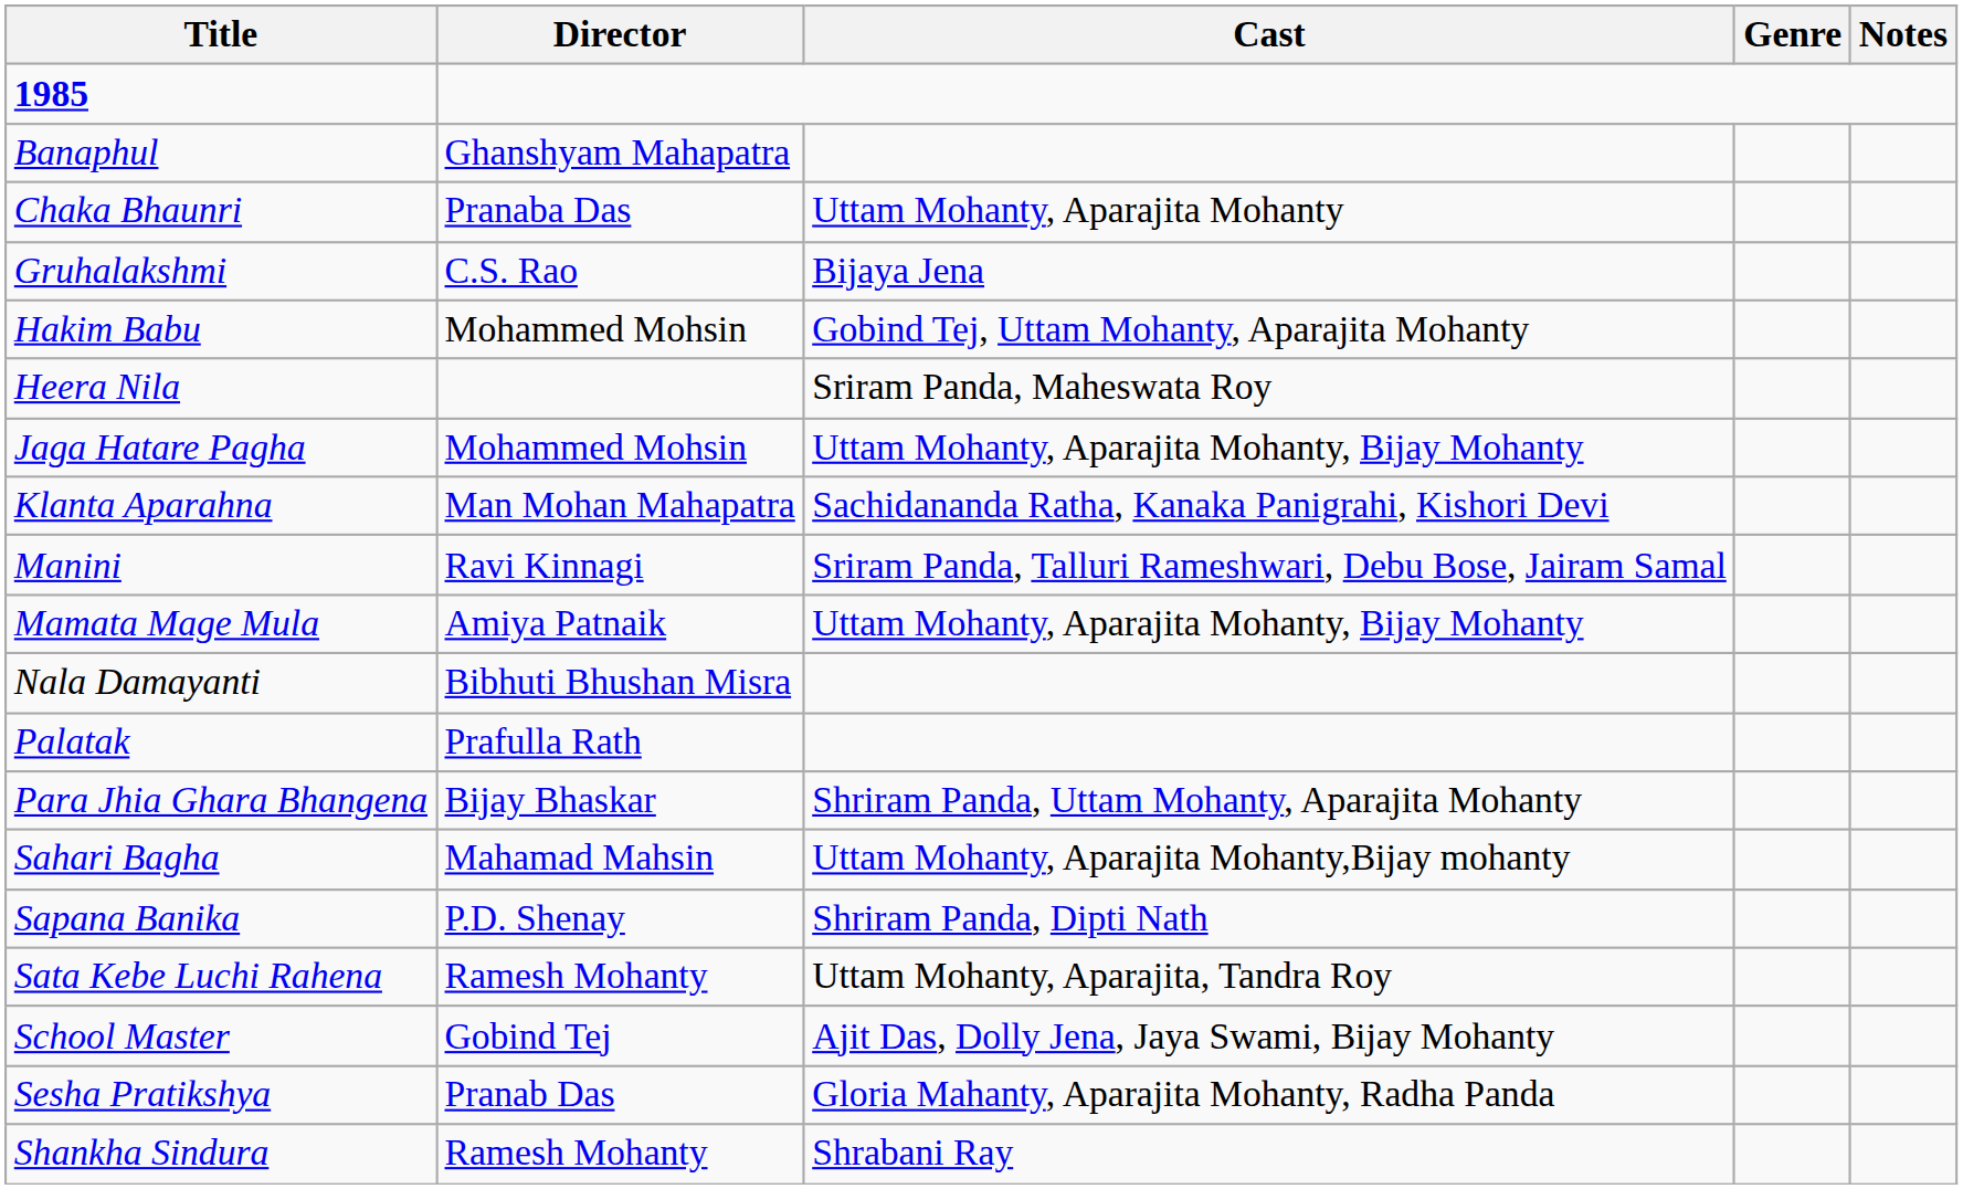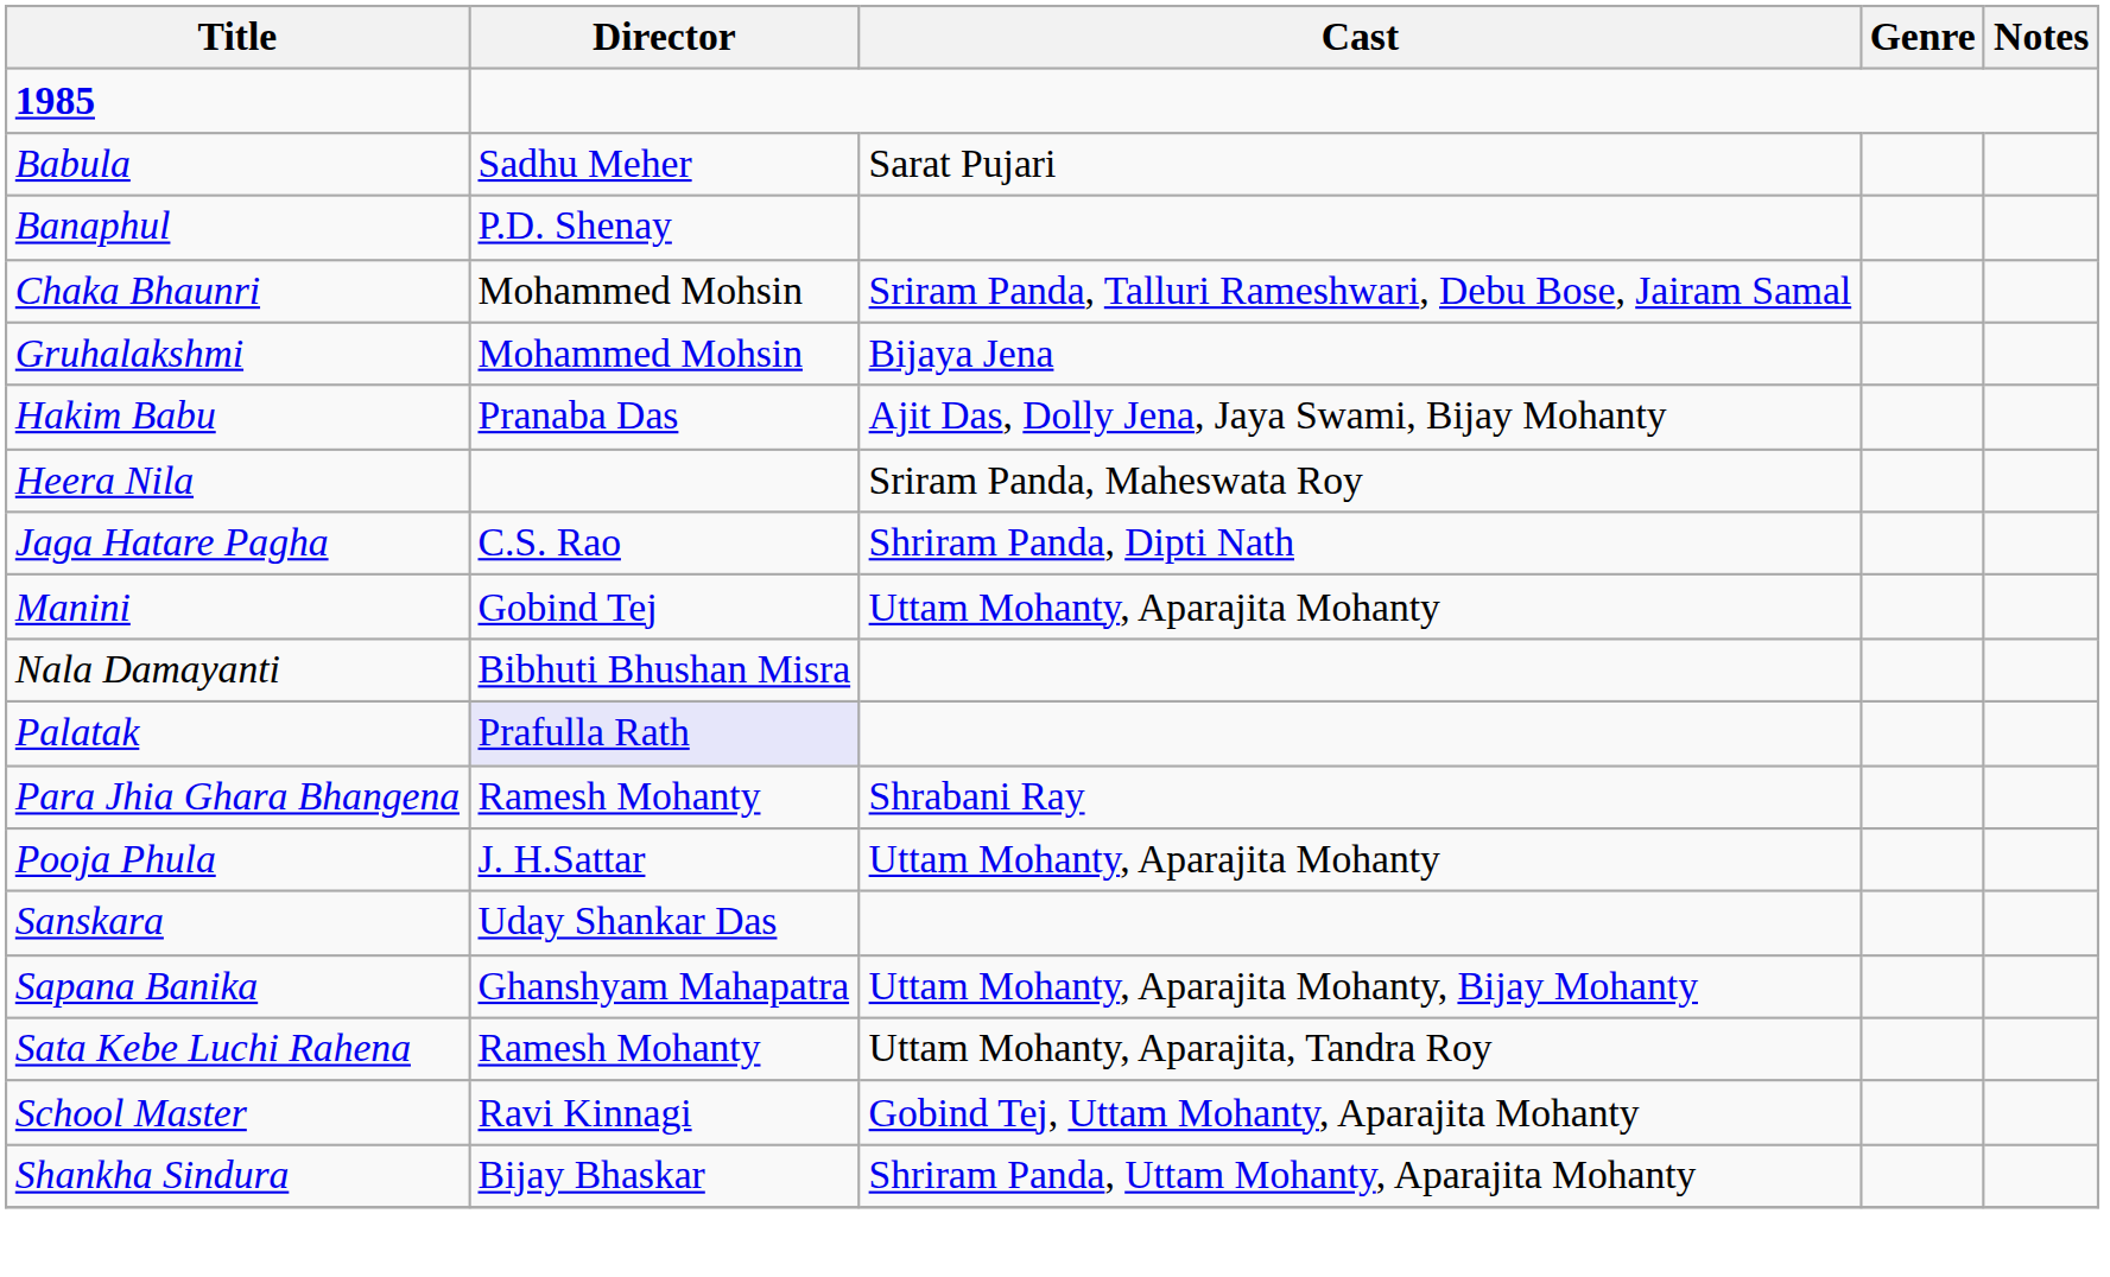+ row: Babula | Sadhu Meher | Sarat Pujari
Banaphul | Director: Ghanshyam Mahapatra -> P.D. Shenay
Chaka Bhaunri | Director: Pranaba Das -> Mohammed Mohsin
Chaka Bhaunri | Cast: Uttam Mohanty, Aparajita Mohanty -> Sriram Panda, Talluri Rameshwari, Debu Bose, Jairam Samal
Gruhalakshmi | Director: C.S. Rao -> Mohammed Mohsin
Hakim Babu | Director: Mohammed Mohsin -> Pranaba Das
Hakim Babu | Cast: Gobind Tej, Uttam Mohanty, Aparajita Mohanty -> Ajit Das, Dolly Jena, Jaya Swami, Bijay Mohanty
Jaga Hatare Pagha | Director: Mohammed Mohsin -> C.S. Rao
Jaga Hatare Pagha | Cast: Uttam Mohanty, Aparajita Mohanty, Bijay Mohanty -> Shriram Panda, Dipti Nath
- row: Klanta Aparahna | Man Mohan Mahapatra | Sachidananda Ratha, Kanaka Panigrahi, Kishori Devi
Manini | Director: Ravi Kinnagi -> Gobind Tej
Manini | Cast: Sriram Panda, Talluri Rameshwari, Debu Bose, Jairam Samal -> Uttam Mohanty, Aparajita Mohanty
- row: Mamata Mage Mula | Amiya Patnaik | Uttam Mohanty, Aparajita Mohanty, Bijay Mohanty
Palatak | Director: no background -> lavender background
Para Jhia Ghara Bhangena | Director: Bijay Bhaskar -> Ramesh Mohanty
Para Jhia Ghara Bhangena | Cast: Shriram Panda, Uttam Mohanty, Aparajita Mohanty -> Shrabani Ray
+ row: Pooja Phula | J. H.Sattar | Uttam Mohanty, Aparajita Mohanty
- row: Sahari Bagha | Mahamad Mahsin | Uttam Mohanty, Aparajita Mohanty,Bijay mohanty
+ row: Sanskara | Uday Shankar Das
Sapana Banika | Director: P.D. Shenay -> Ghanshyam Mahapatra
Sapana Banika | Cast: Shriram Panda, Dipti Nath -> Uttam Mohanty, Aparajita Mohanty, Bijay Mohanty
School Master | Director: Gobind Tej -> Ravi Kinnagi
School Master | Cast: Ajit Das, Dolly Jena, Jaya Swami, Bijay Mohanty -> Gobind Tej, Uttam Mohanty, Aparajita Mohanty
- row: Sesha Pratikshya | Pranab Das | Gloria Mahanty, Aparajita Mohanty, Radha Panda
Shankha Sindura | Director: Ramesh Mohanty -> Bijay Bhaskar
Shankha Sindura | Cast: Shrabani Ray -> Shriram Panda, Uttam Mohanty, Aparajita Mohanty
